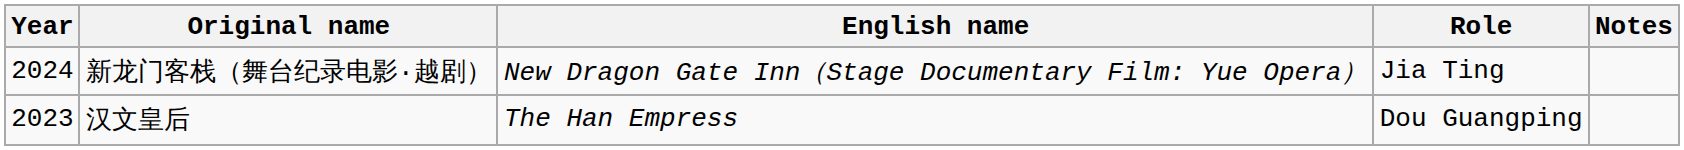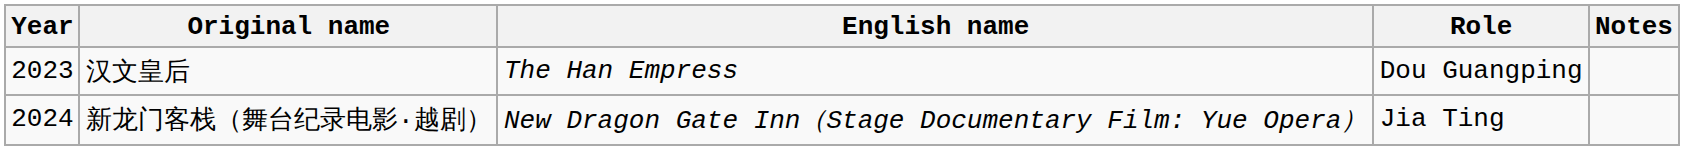rows swapped: 汉文皇后 <-> 新龙门客栈（舞台纪录电影·越剧）
